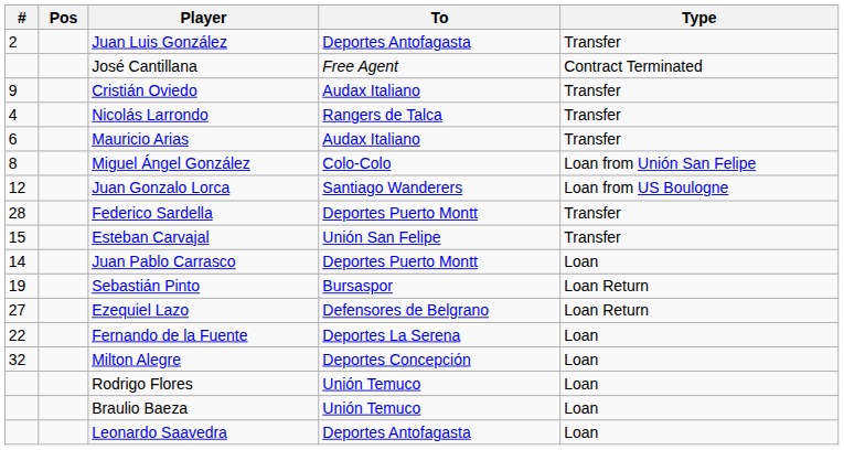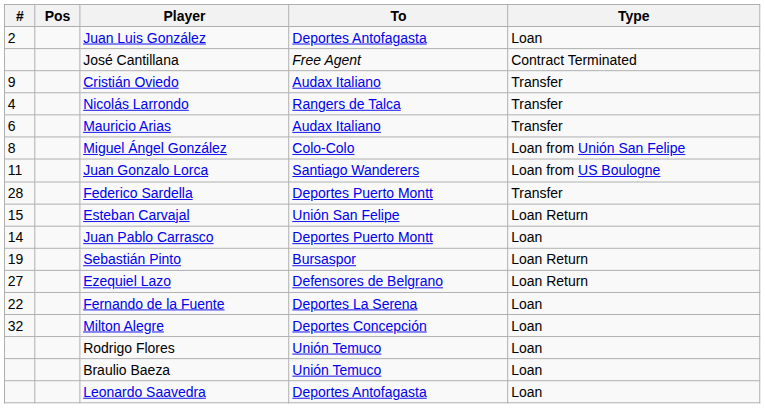Juan Luis González | Type: Transfer -> Loan
Juan Gonzalo Lorca | #: 12 -> 11
Esteban Carvajal | Type: Transfer -> Loan Return
